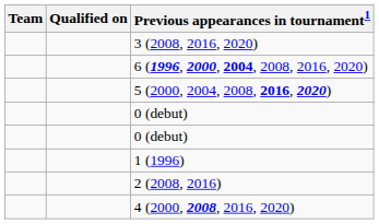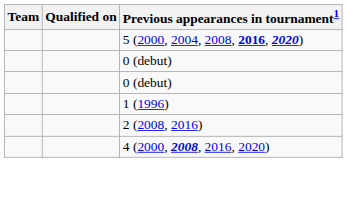- row: 3 (2008, 2016, 2020)
- row: 6 (1996, 2000, 2004, 2008, 2016, 2020)
